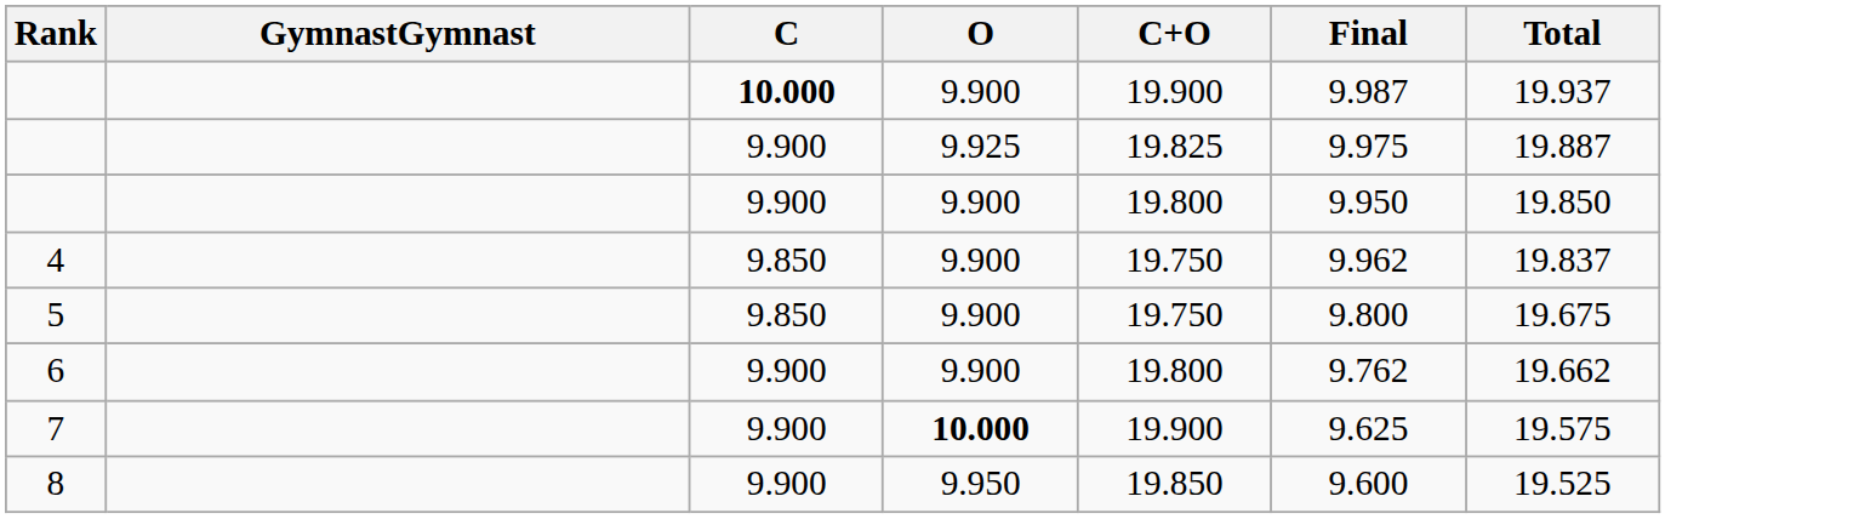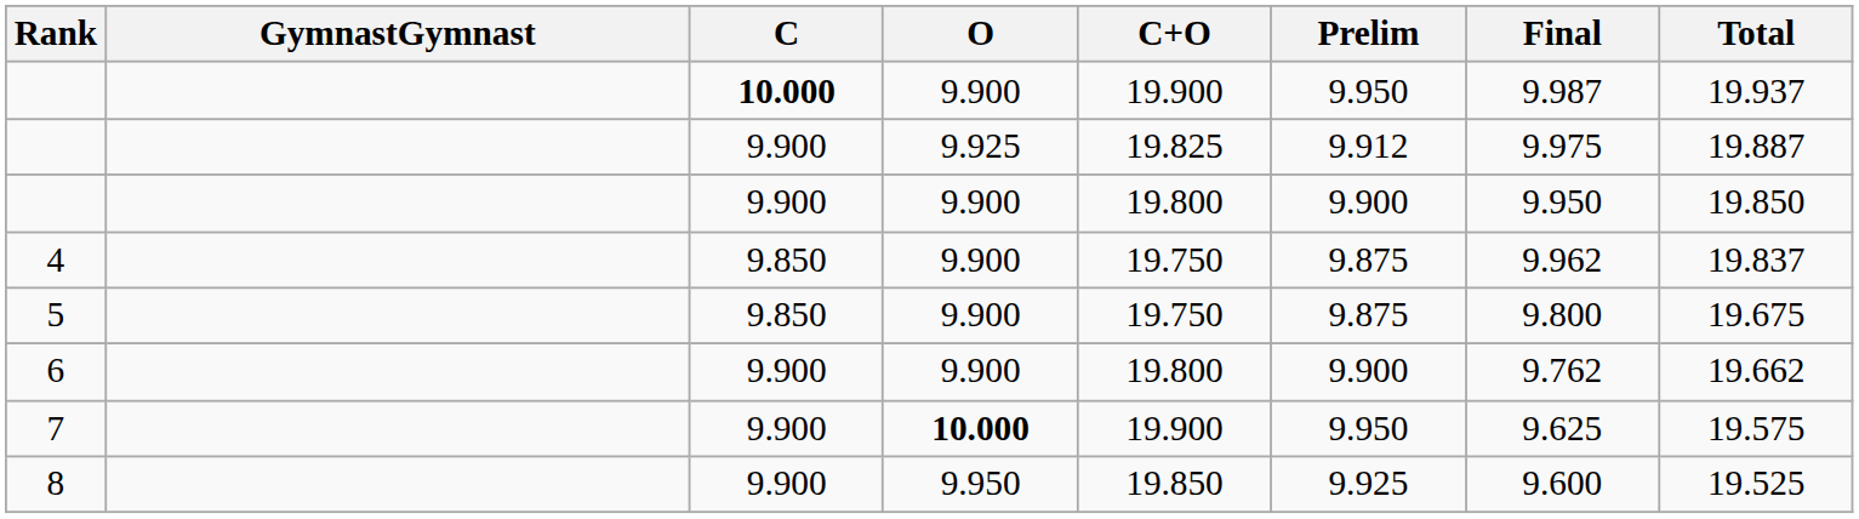+ column: Prelim | 9.950 | 9.912 | 9.900 | 9.875 | 9.875 | 9.900 | 9.950 | 9.925
